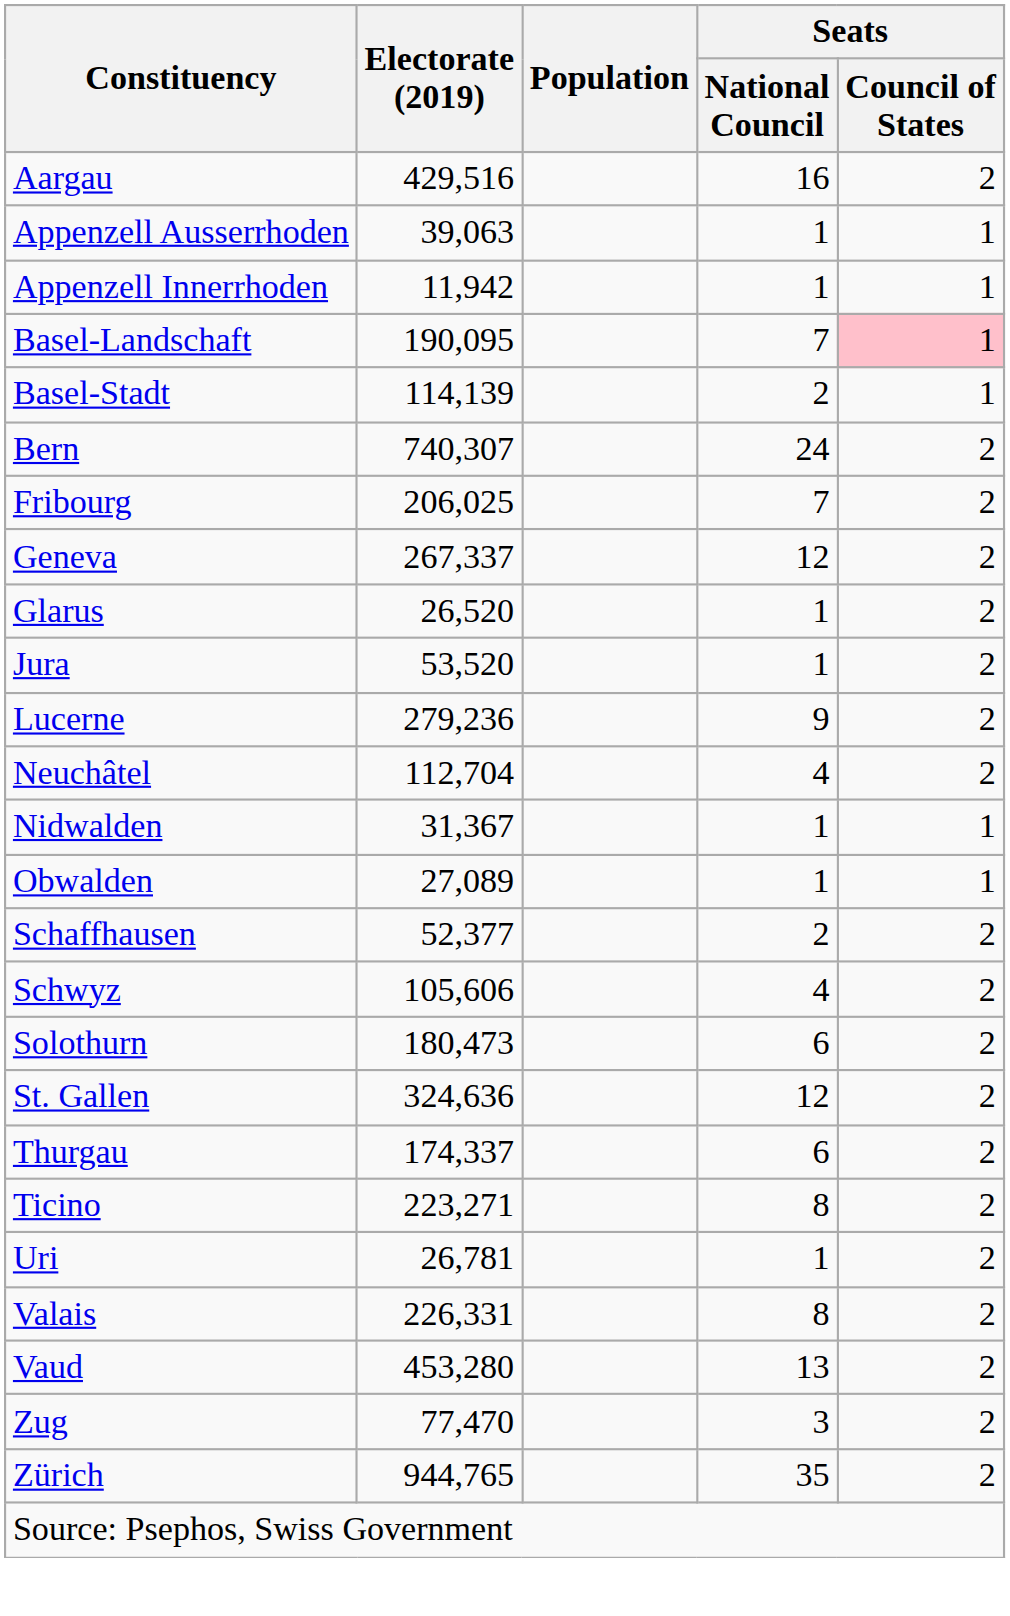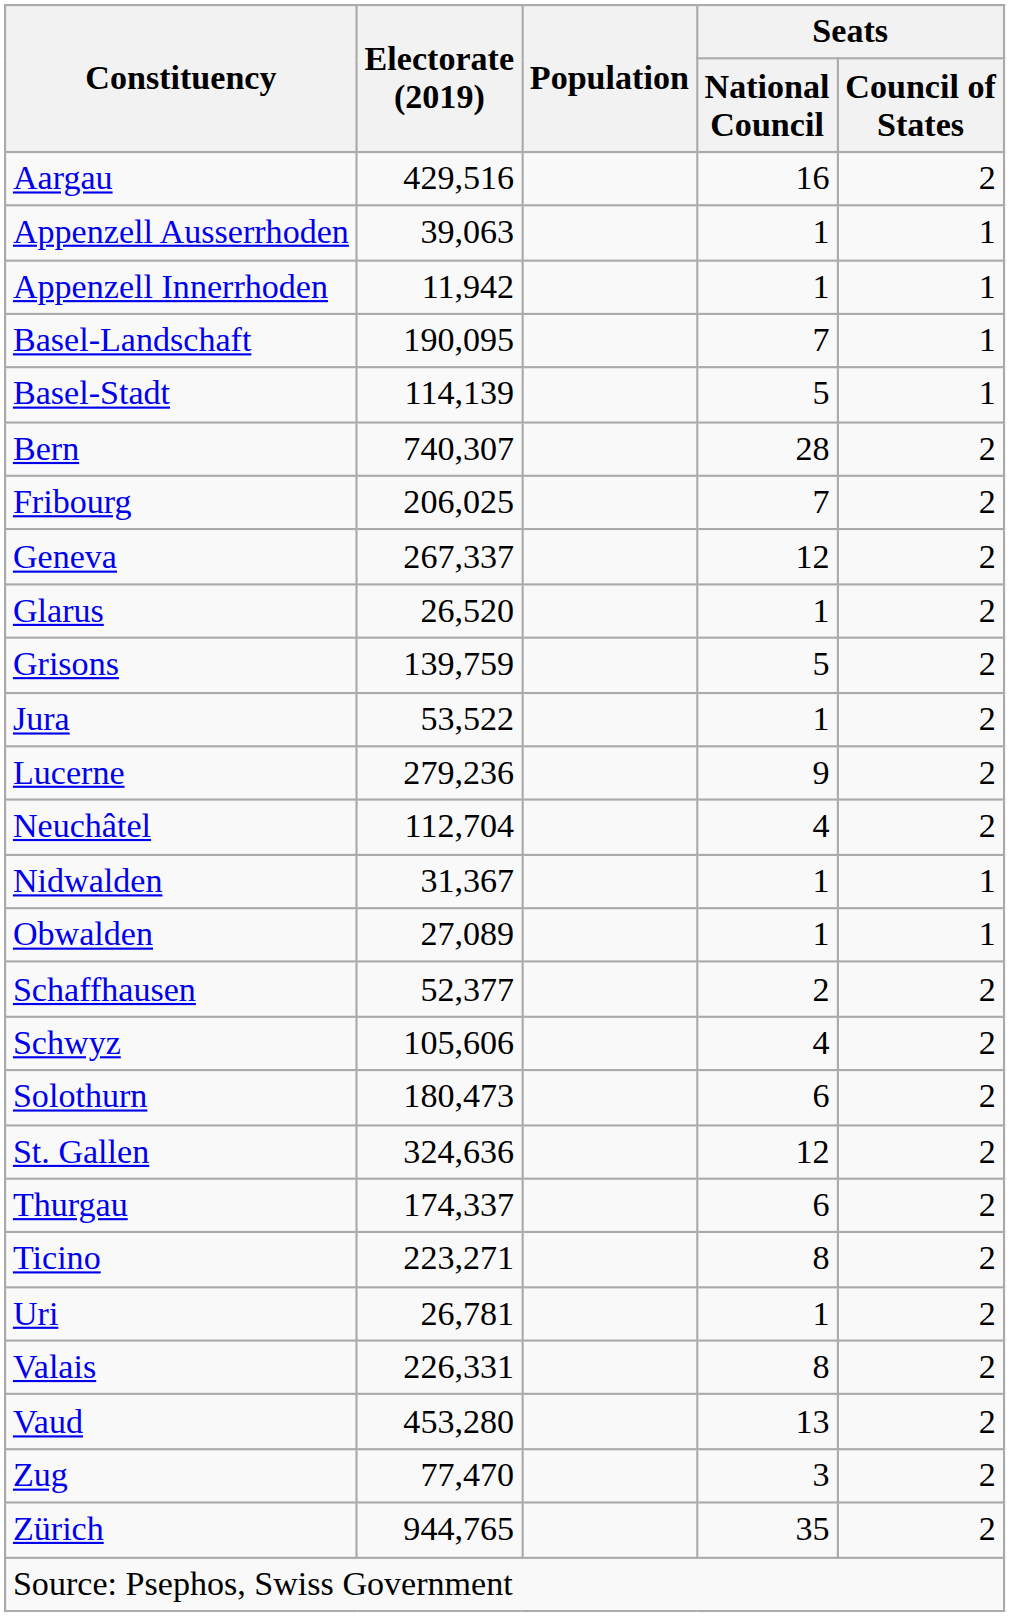Basel-Landschaft | Seats / Council of States: pink background -> no background
Basel-Stadt | Seats / National Council: 2 -> 5
Bern | Seats / National Council: 24 -> 28
+ row: Grisons | 139,759 | 5 | 2
Jura | Electorate (2019): 53,520 -> 53,522
